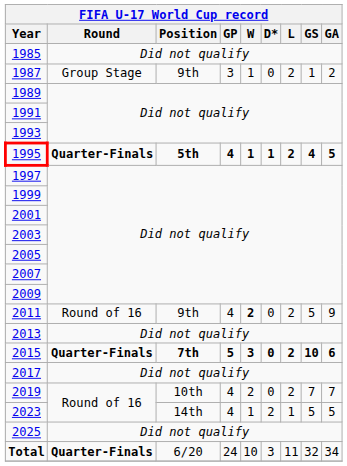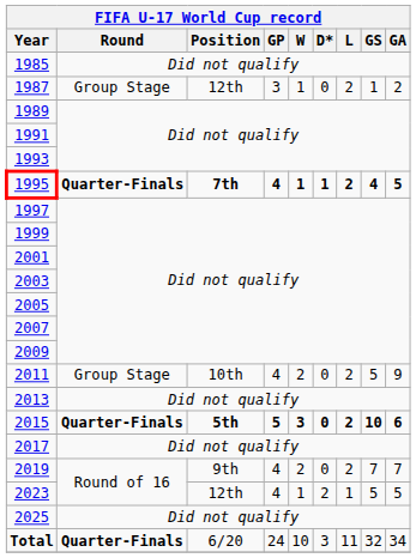1987 | Position: 9th -> 12th
1995 | Position: 5th -> 7th
2011 | Round: Round of 16 -> Group Stage
2011 | Position: 9th -> 10th
2011 | W: bold -> normal
2015 | Position: 7th -> 5th
2019 | Position: 10th -> 9th
2023 | Position: 14th -> 12th
